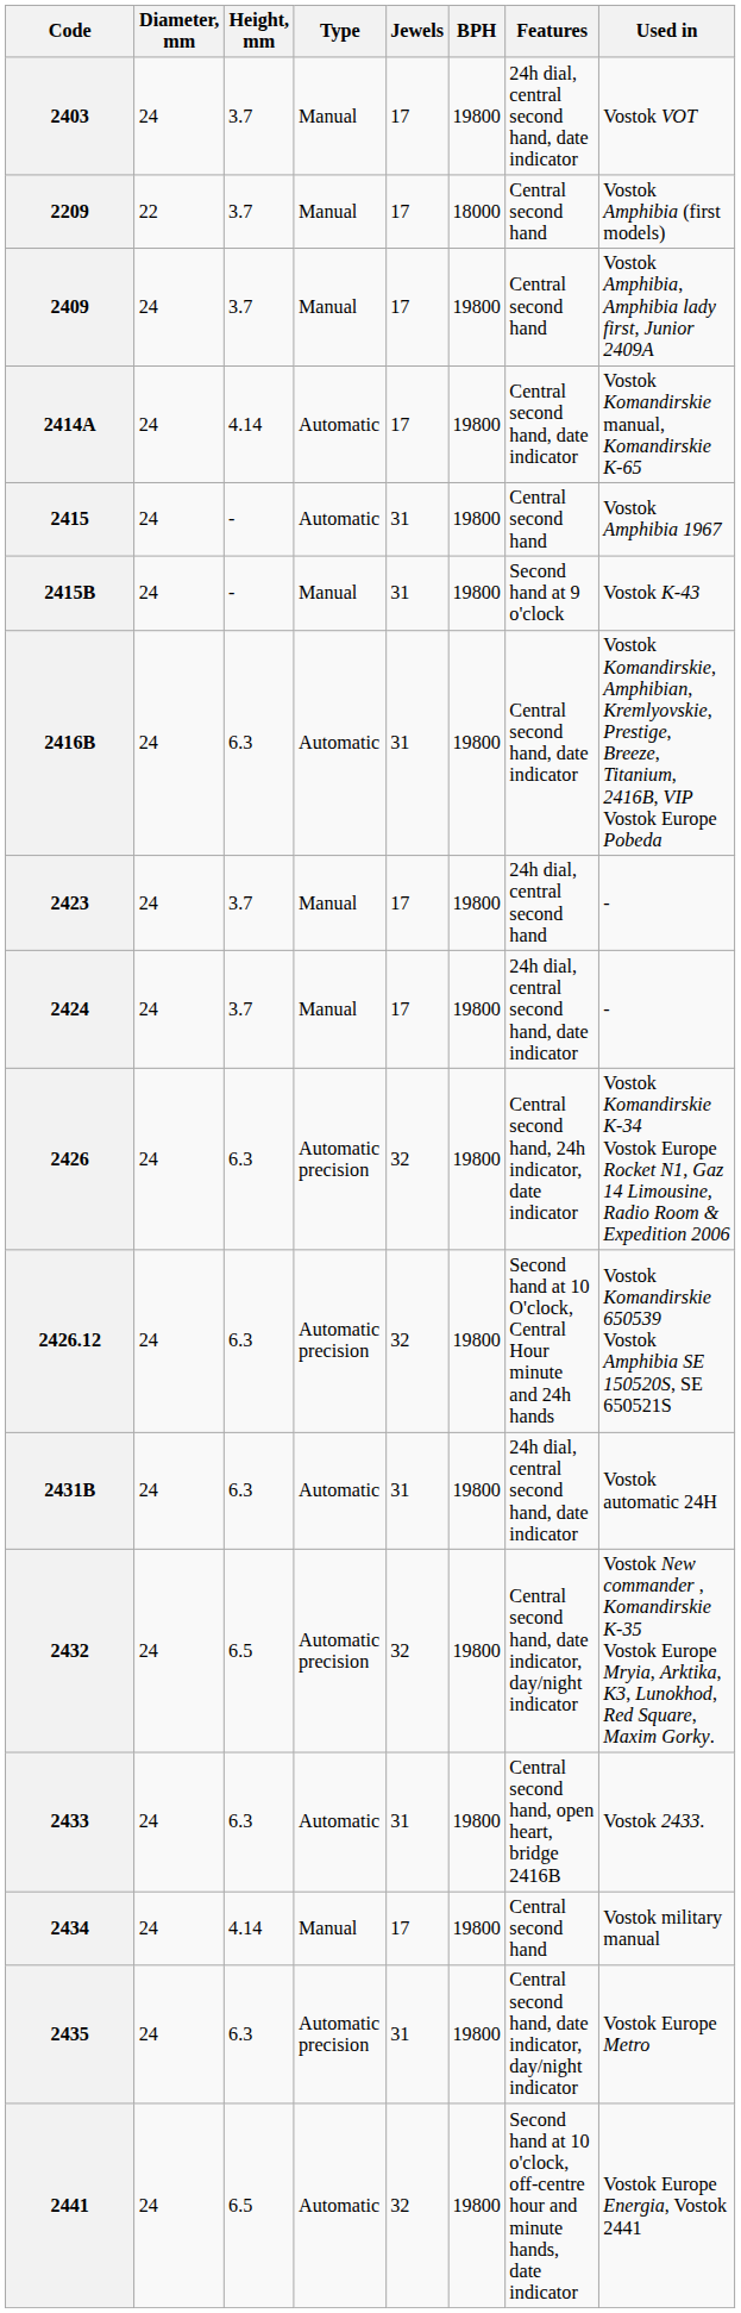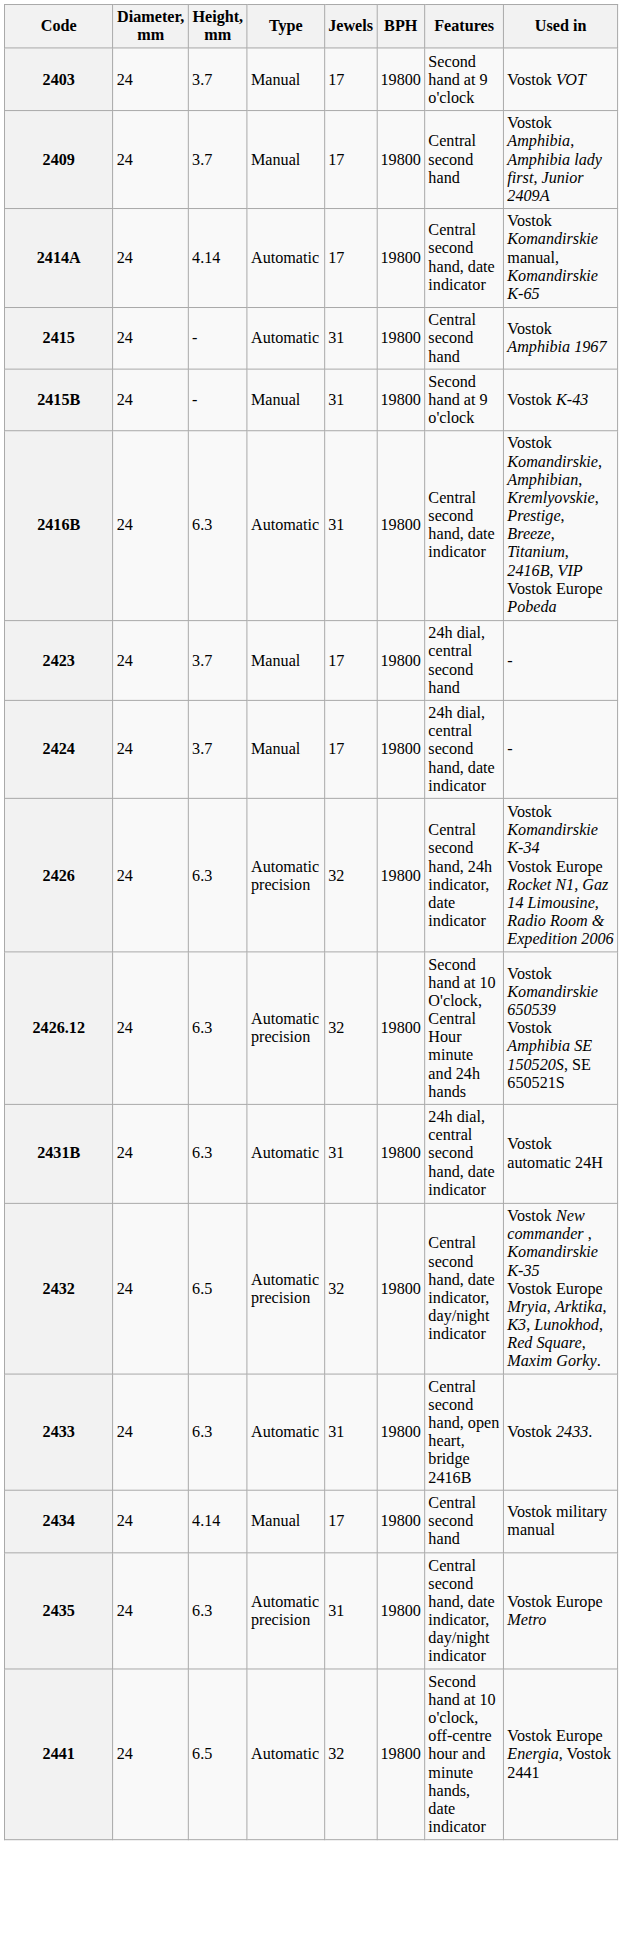2403 | Features: 24h dial, central second hand, date indicator -> Second hand at 9 o'clock
- row: 2209 | 22 | 3.7 | Manual | 17 | 18000 | Central second hand | Vostok Amphibia (first models)
